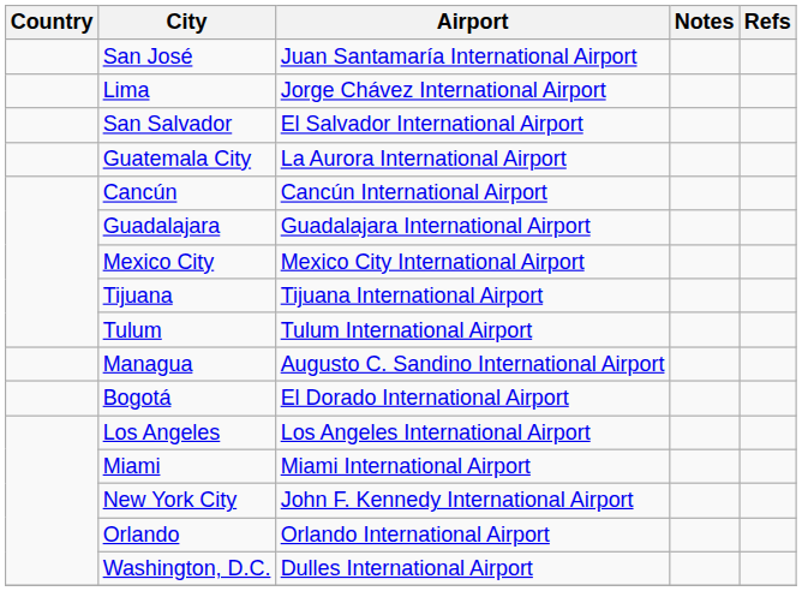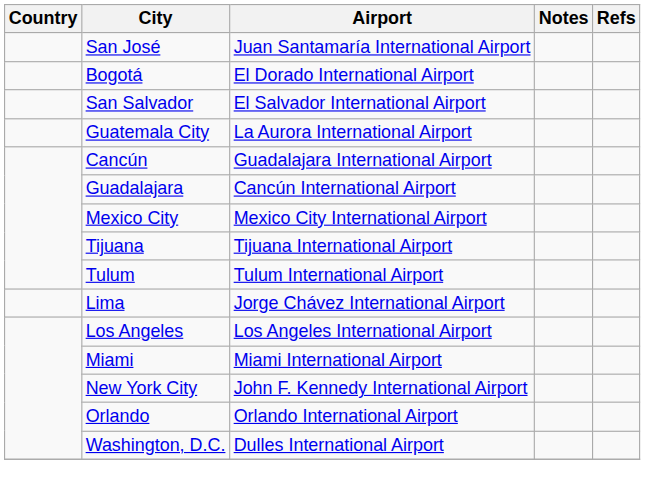rows swapped: Bogotá <-> Lima
Cancún | Airport: Cancún International Airport -> Guadalajara International Airport
Guadalajara | Airport: Guadalajara International Airport -> Cancún International Airport
- row: Managua | Augusto C. Sandino International Airport
